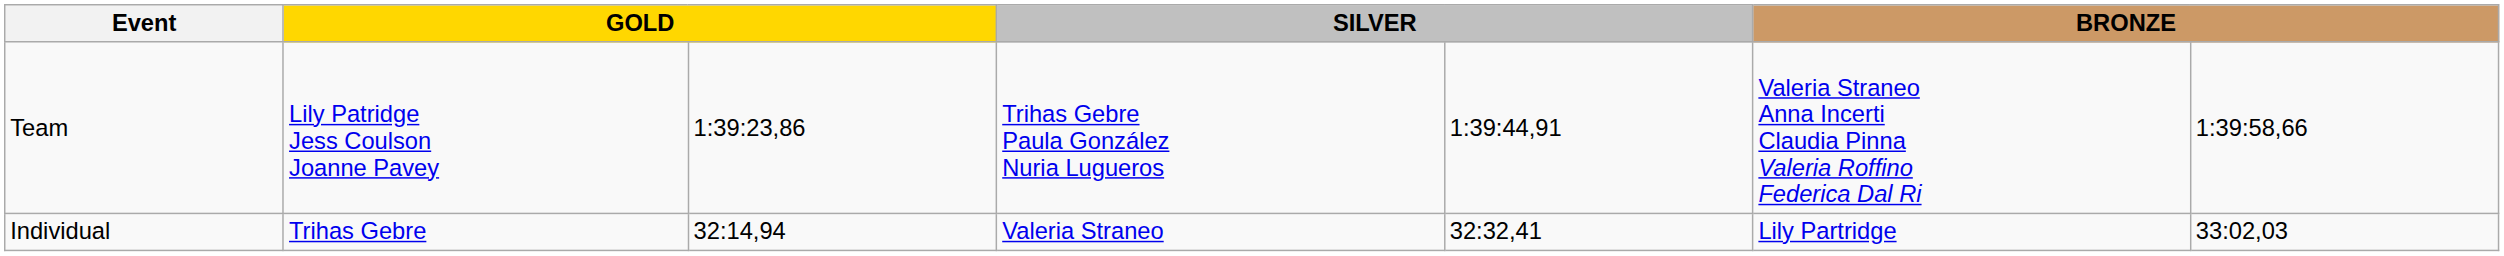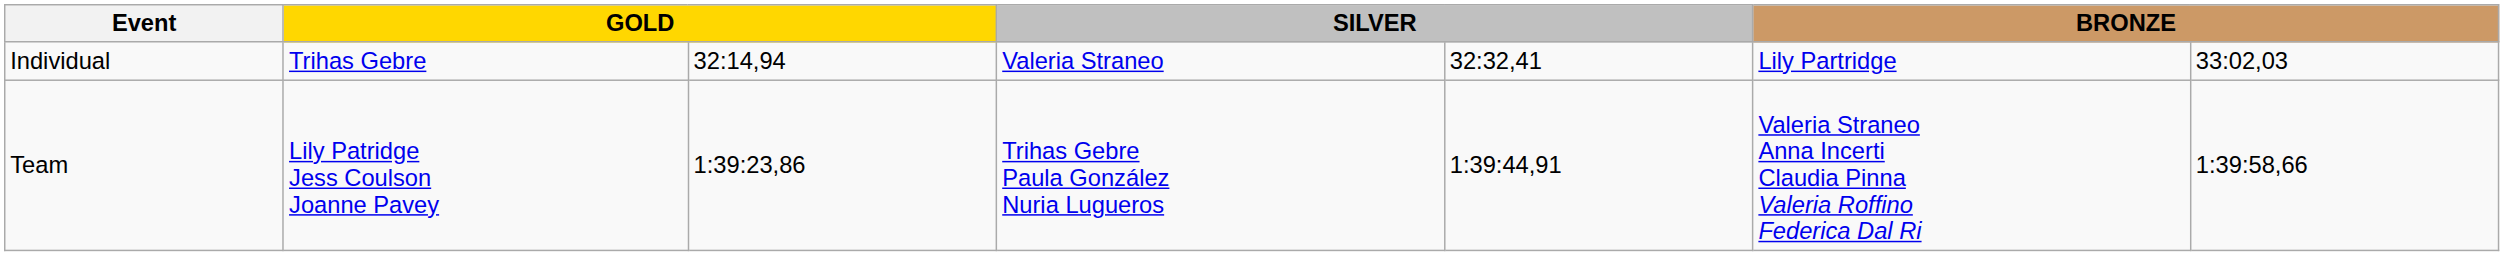rows swapped: Individual <-> Team
